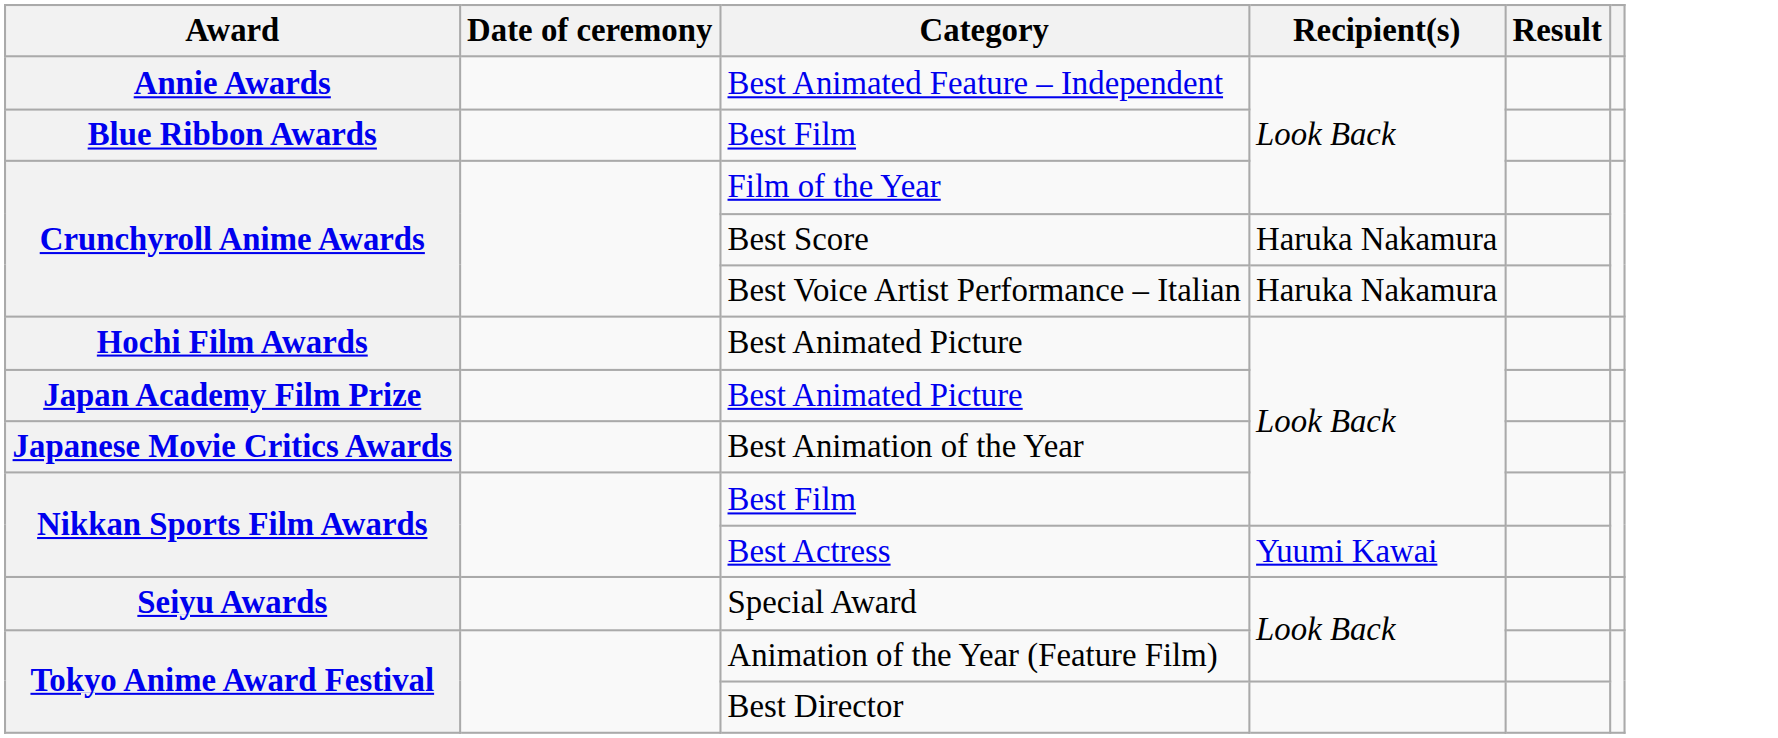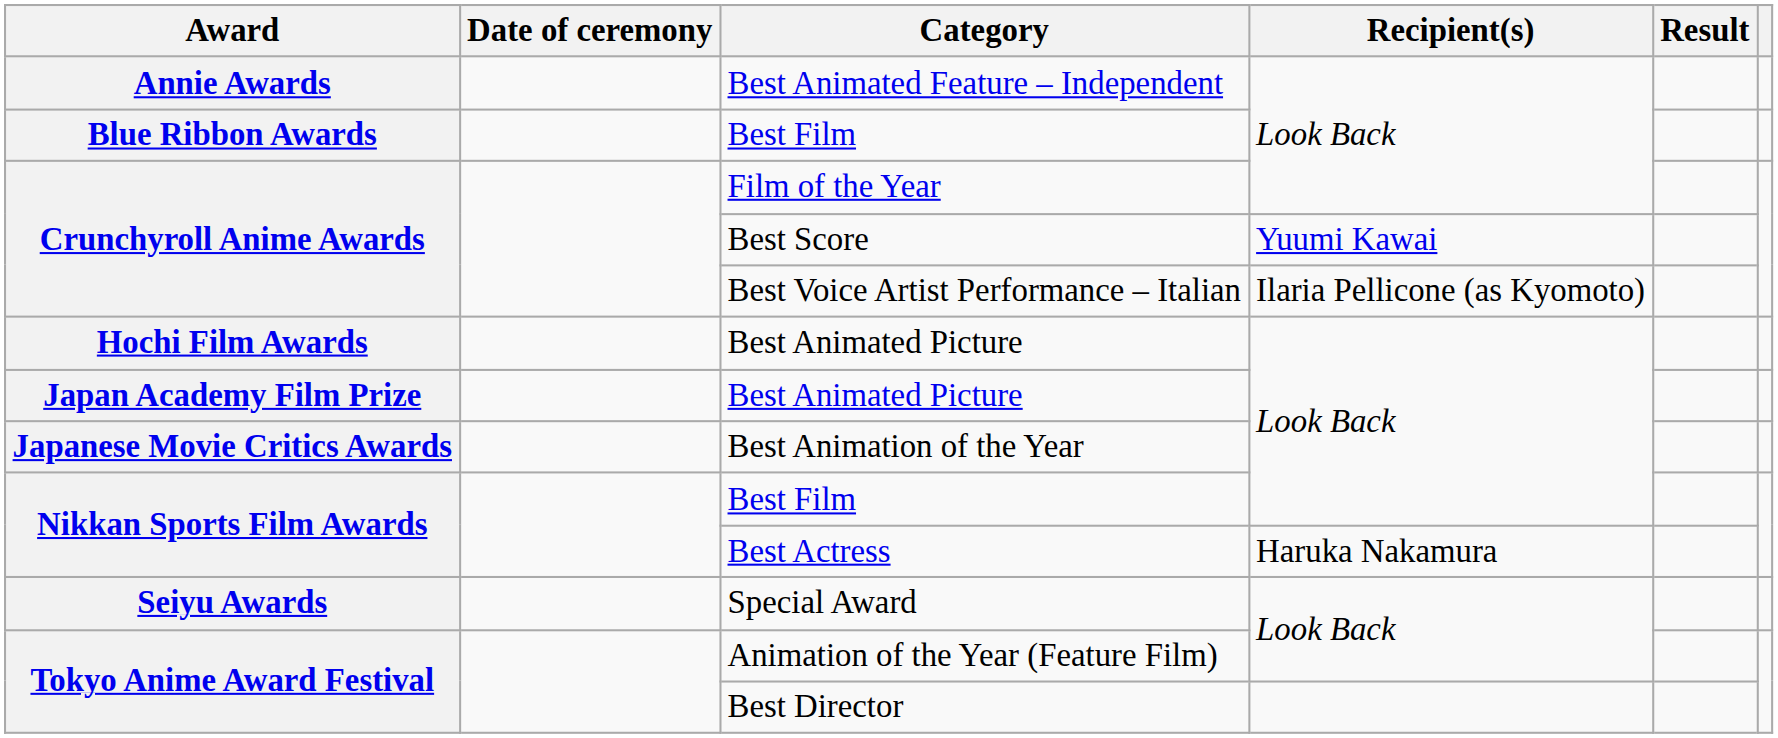Best Score | Recipient(s): Haruka Nakamura -> Yuumi Kawai
Best Voice Artist Performance – Italian | Recipient(s): Haruka Nakamura -> Ilaria Pellicone (as Kyomoto)
Best Actress | Recipient(s): Yuumi Kawai -> Haruka Nakamura
